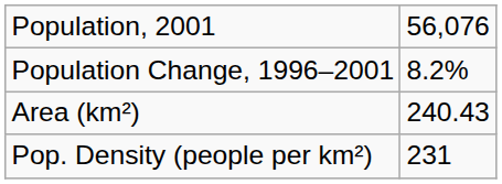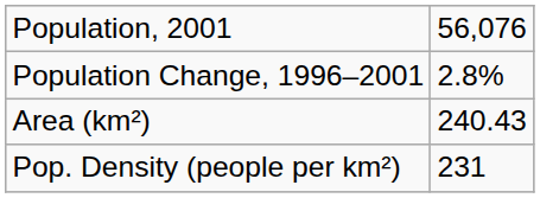Population Change, 1996–2001 | column 2: 8.2% -> 2.8%
